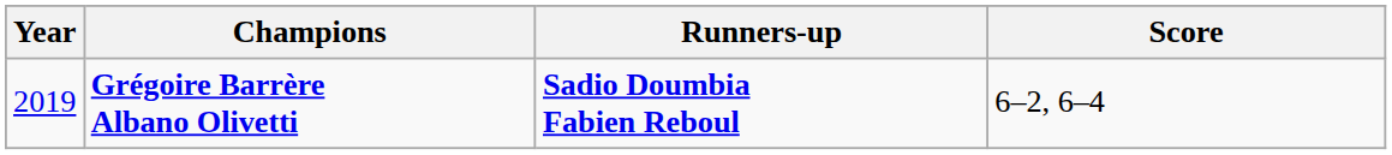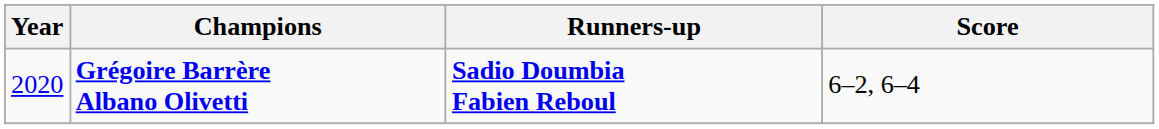Grégoire Barrère Albano Olivetti | Year: 2019 -> 2020
